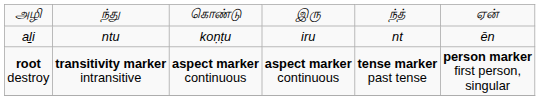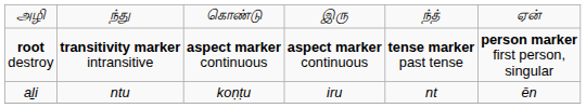rows swapped: aḻi <-> root destroy
